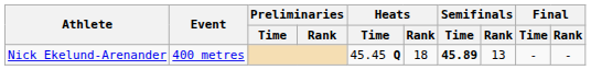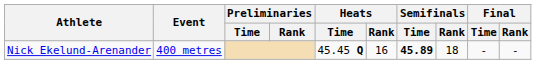Nick Ekelund-Arenander | Heats / Rank: 18 -> 16
Nick Ekelund-Arenander | Semifinals / Rank: 13 -> 18
